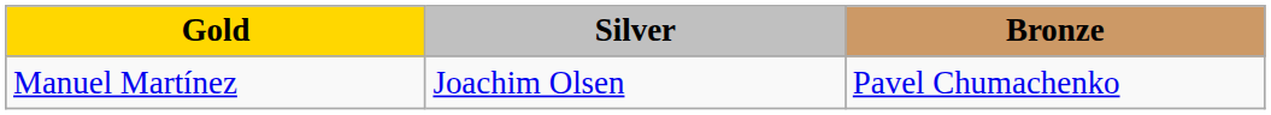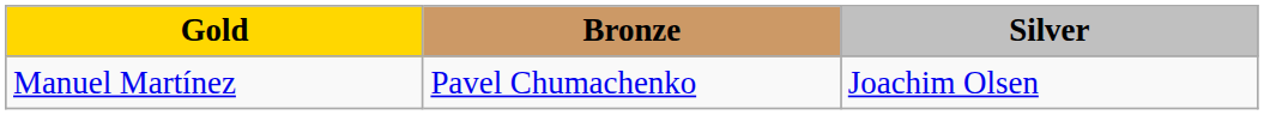columns swapped: Silver <-> Bronze
